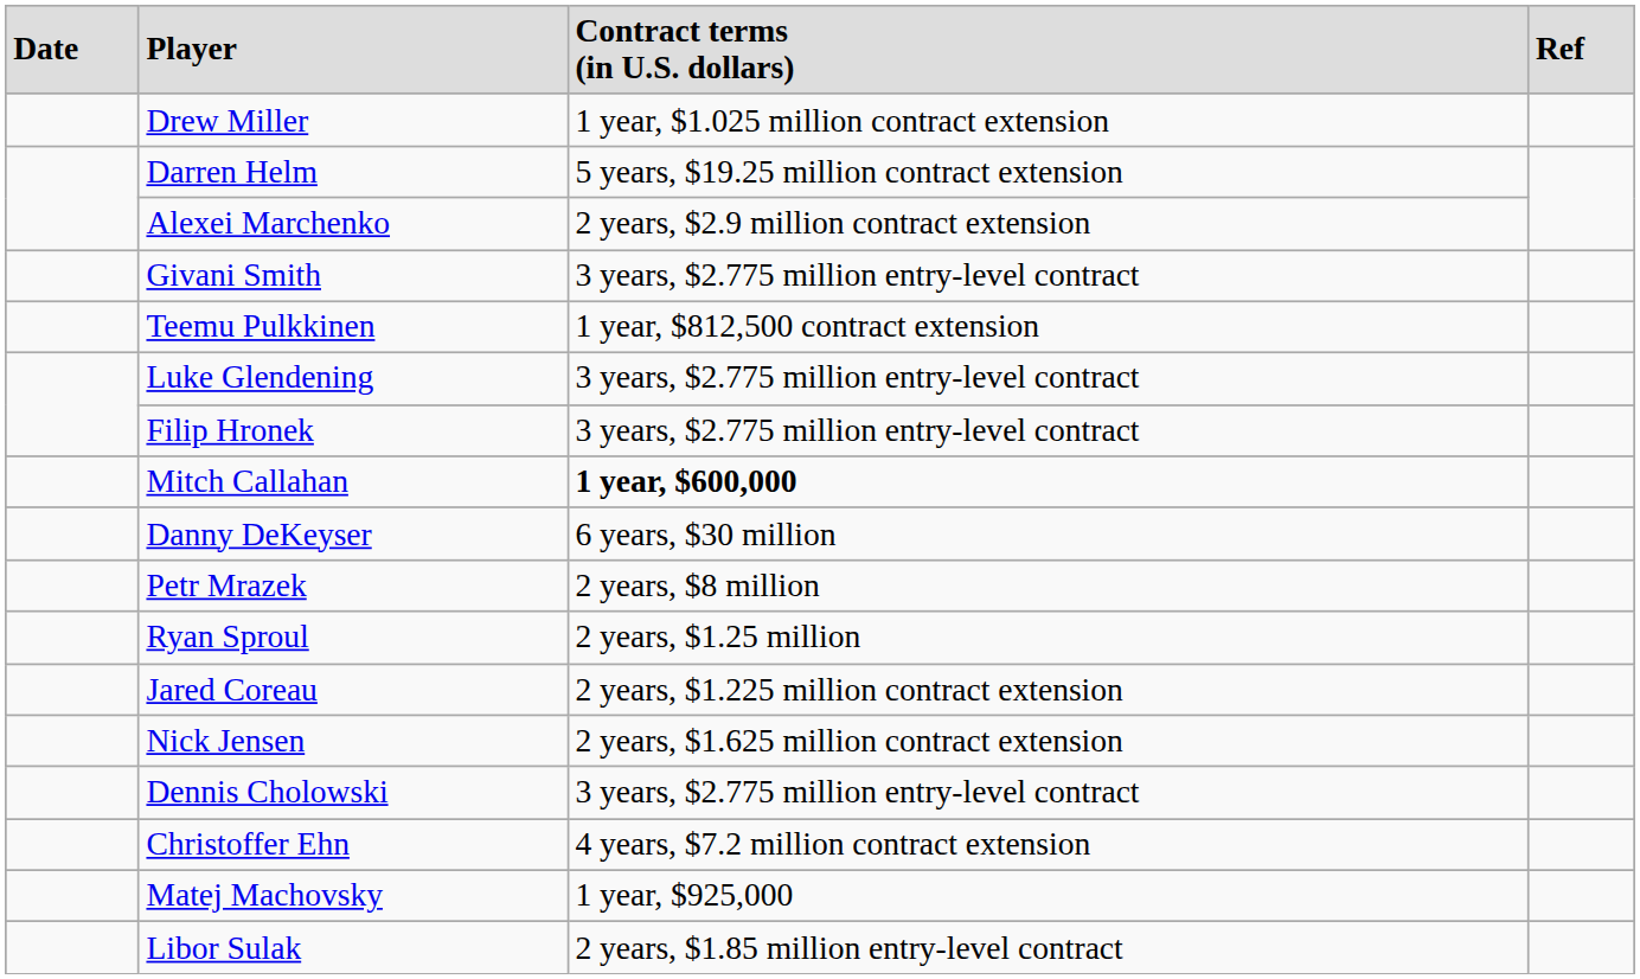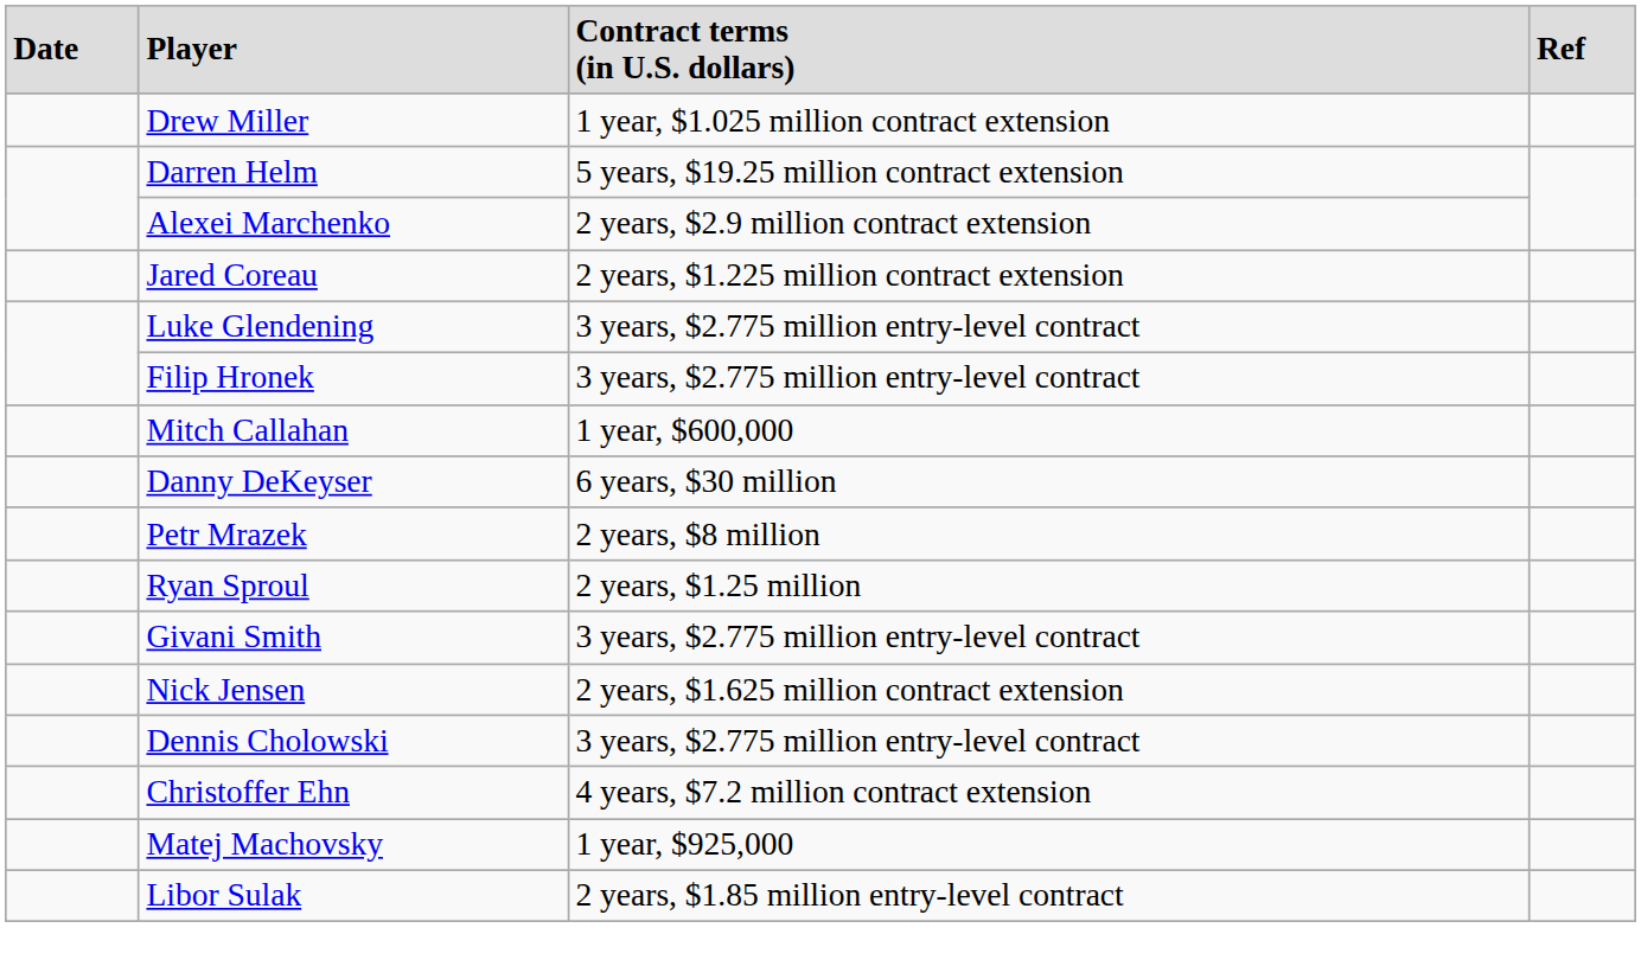rows swapped: Jared Coreau <-> Givani Smith
- row: Teemu Pulkkinen | 1 year, $812,500 contract extension
Mitch Callahan | column 3: bold -> normal
